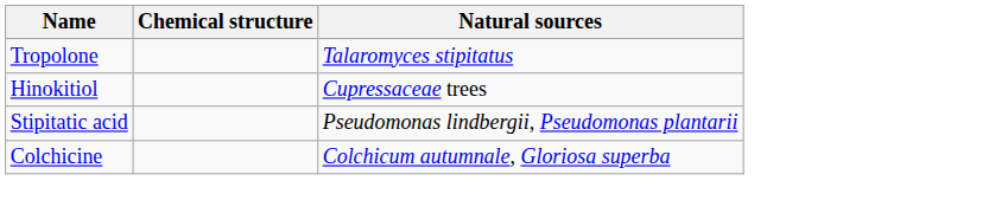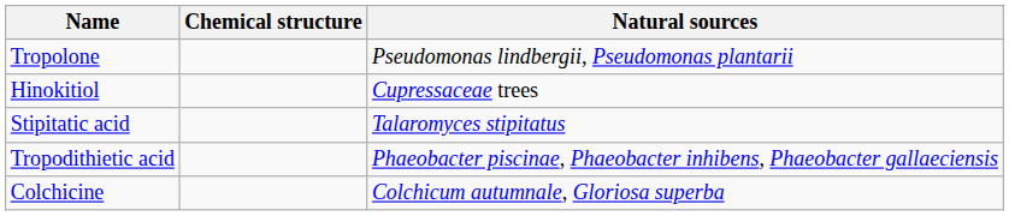Tropolone | Natural sources: Talaromyces stipitatus -> Pseudomonas lindbergii, Pseudomonas plantarii
Stipitatic acid | Natural sources: Pseudomonas lindbergii, Pseudomonas plantarii -> Talaromyces stipitatus
+ row: Tropodithietic acid | Phaeobacter piscinae, Phaeobacter inhibens, Phaeobacter gallaeciensis
